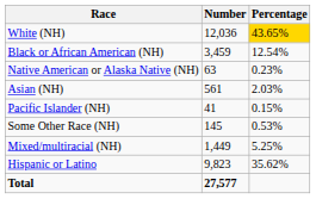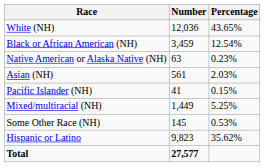White (NH) | Percentage: gold background -> no background
rows swapped: Some Other Race (NH) <-> Mixed/multiracial (NH)
